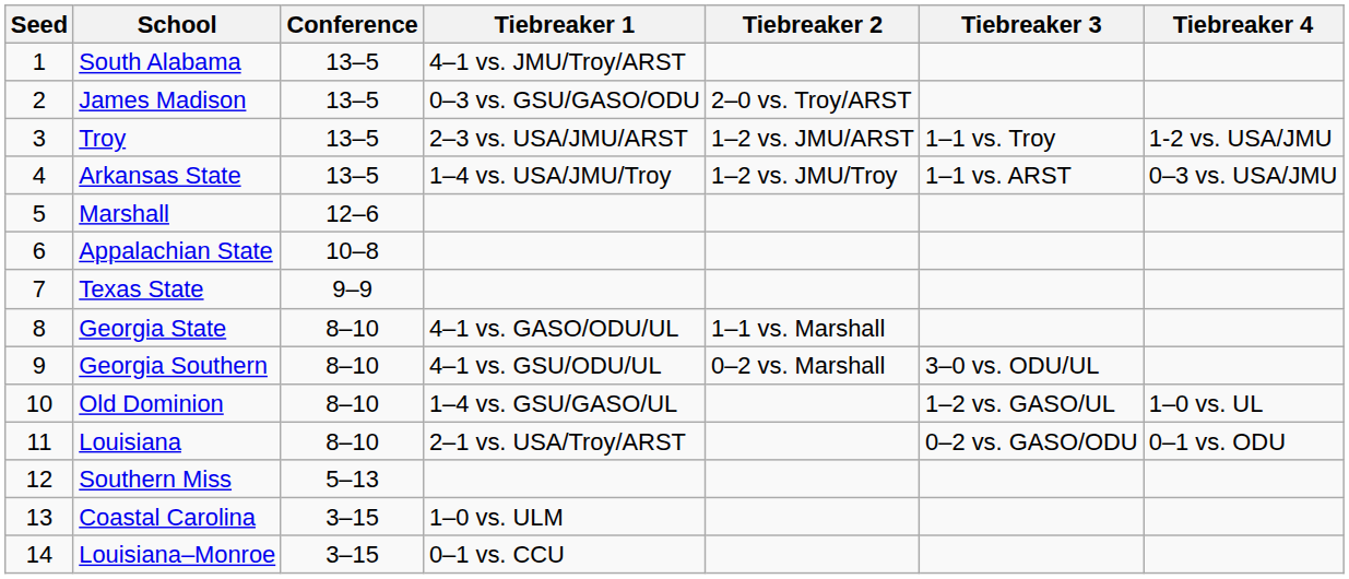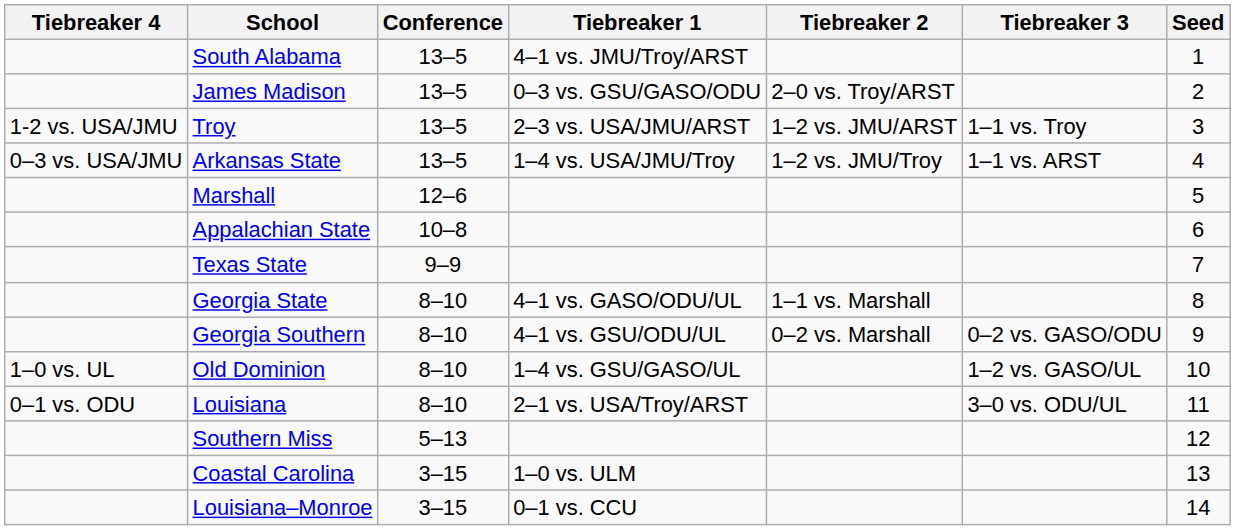columns swapped: Seed <-> Tiebreaker 4
Georgia Southern | Tiebreaker 3: 3–0 vs. ODU/UL -> 0–2 vs. GASO/ODU
Louisiana | Tiebreaker 3: 0–2 vs. GASO/ODU -> 3–0 vs. ODU/UL
